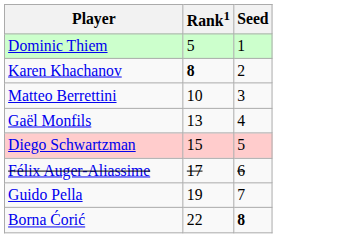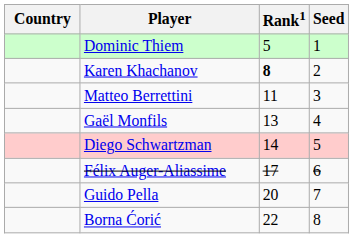+ column: Country
Matteo Berrettini | Rank1: 10 -> 11
Diego Schwartzman | Rank1: 15 -> 14
Guido Pella | Rank1: 19 -> 20
Borna Ćorić | Seed: bold -> normal
